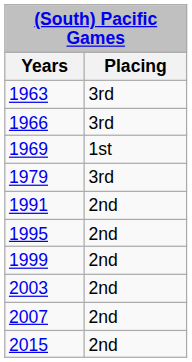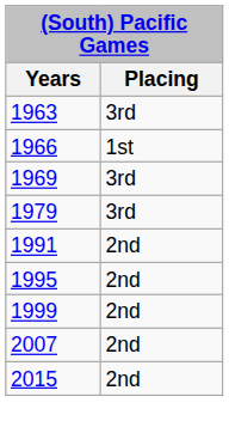1966 | Placing: 3rd -> 1st
1969 | Placing: 1st -> 3rd
- row: 2003 | 2nd
